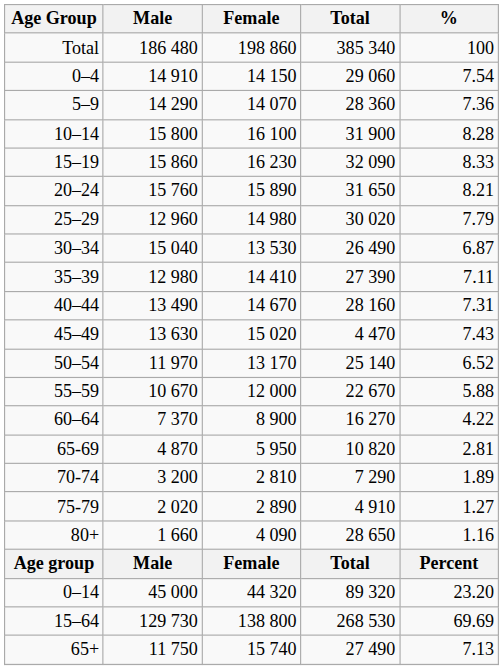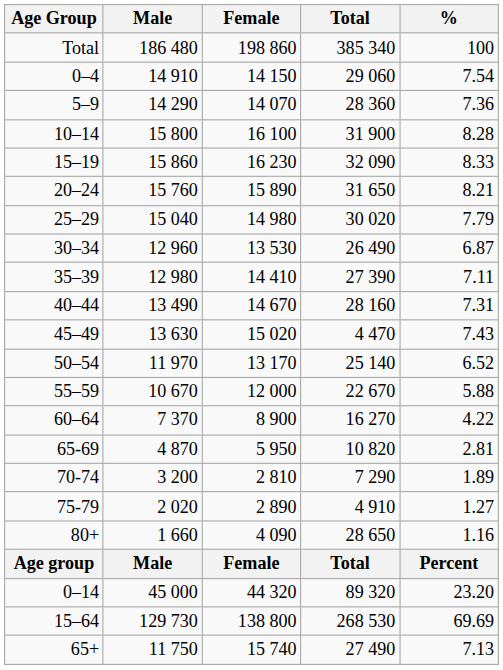25–29 | Male: 12 960 -> 15 040
30–34 | Male: 15 040 -> 12 960
